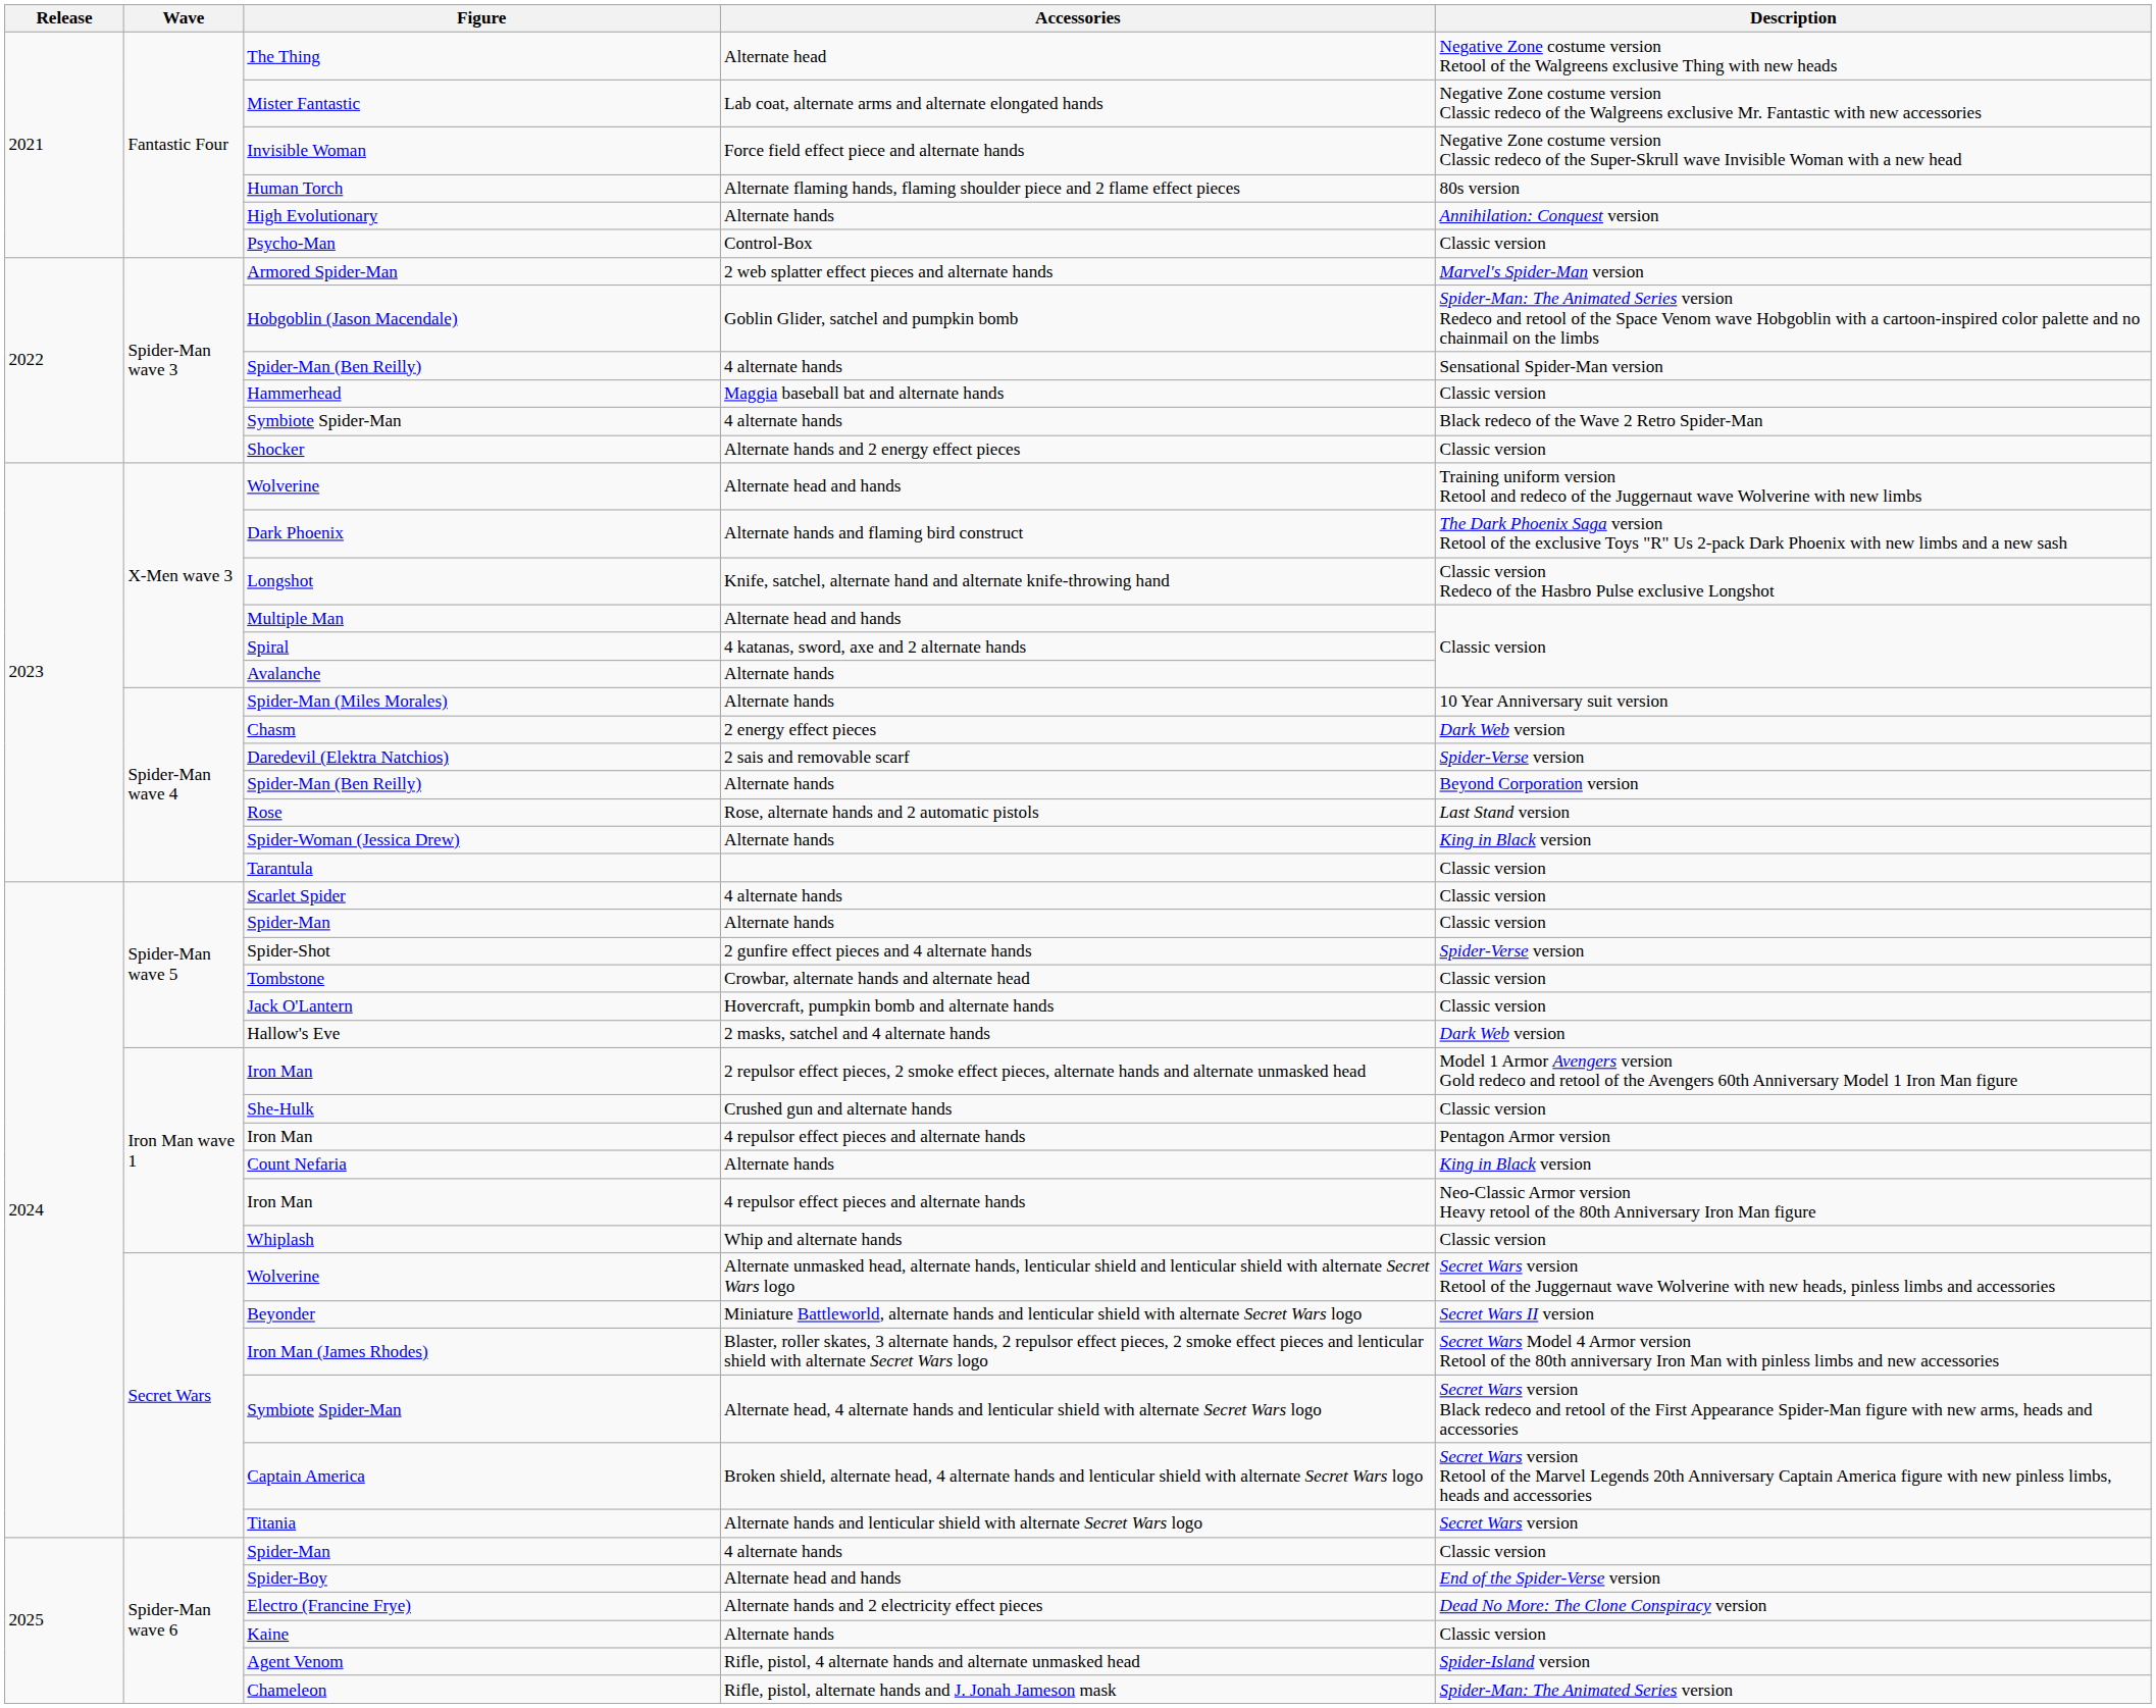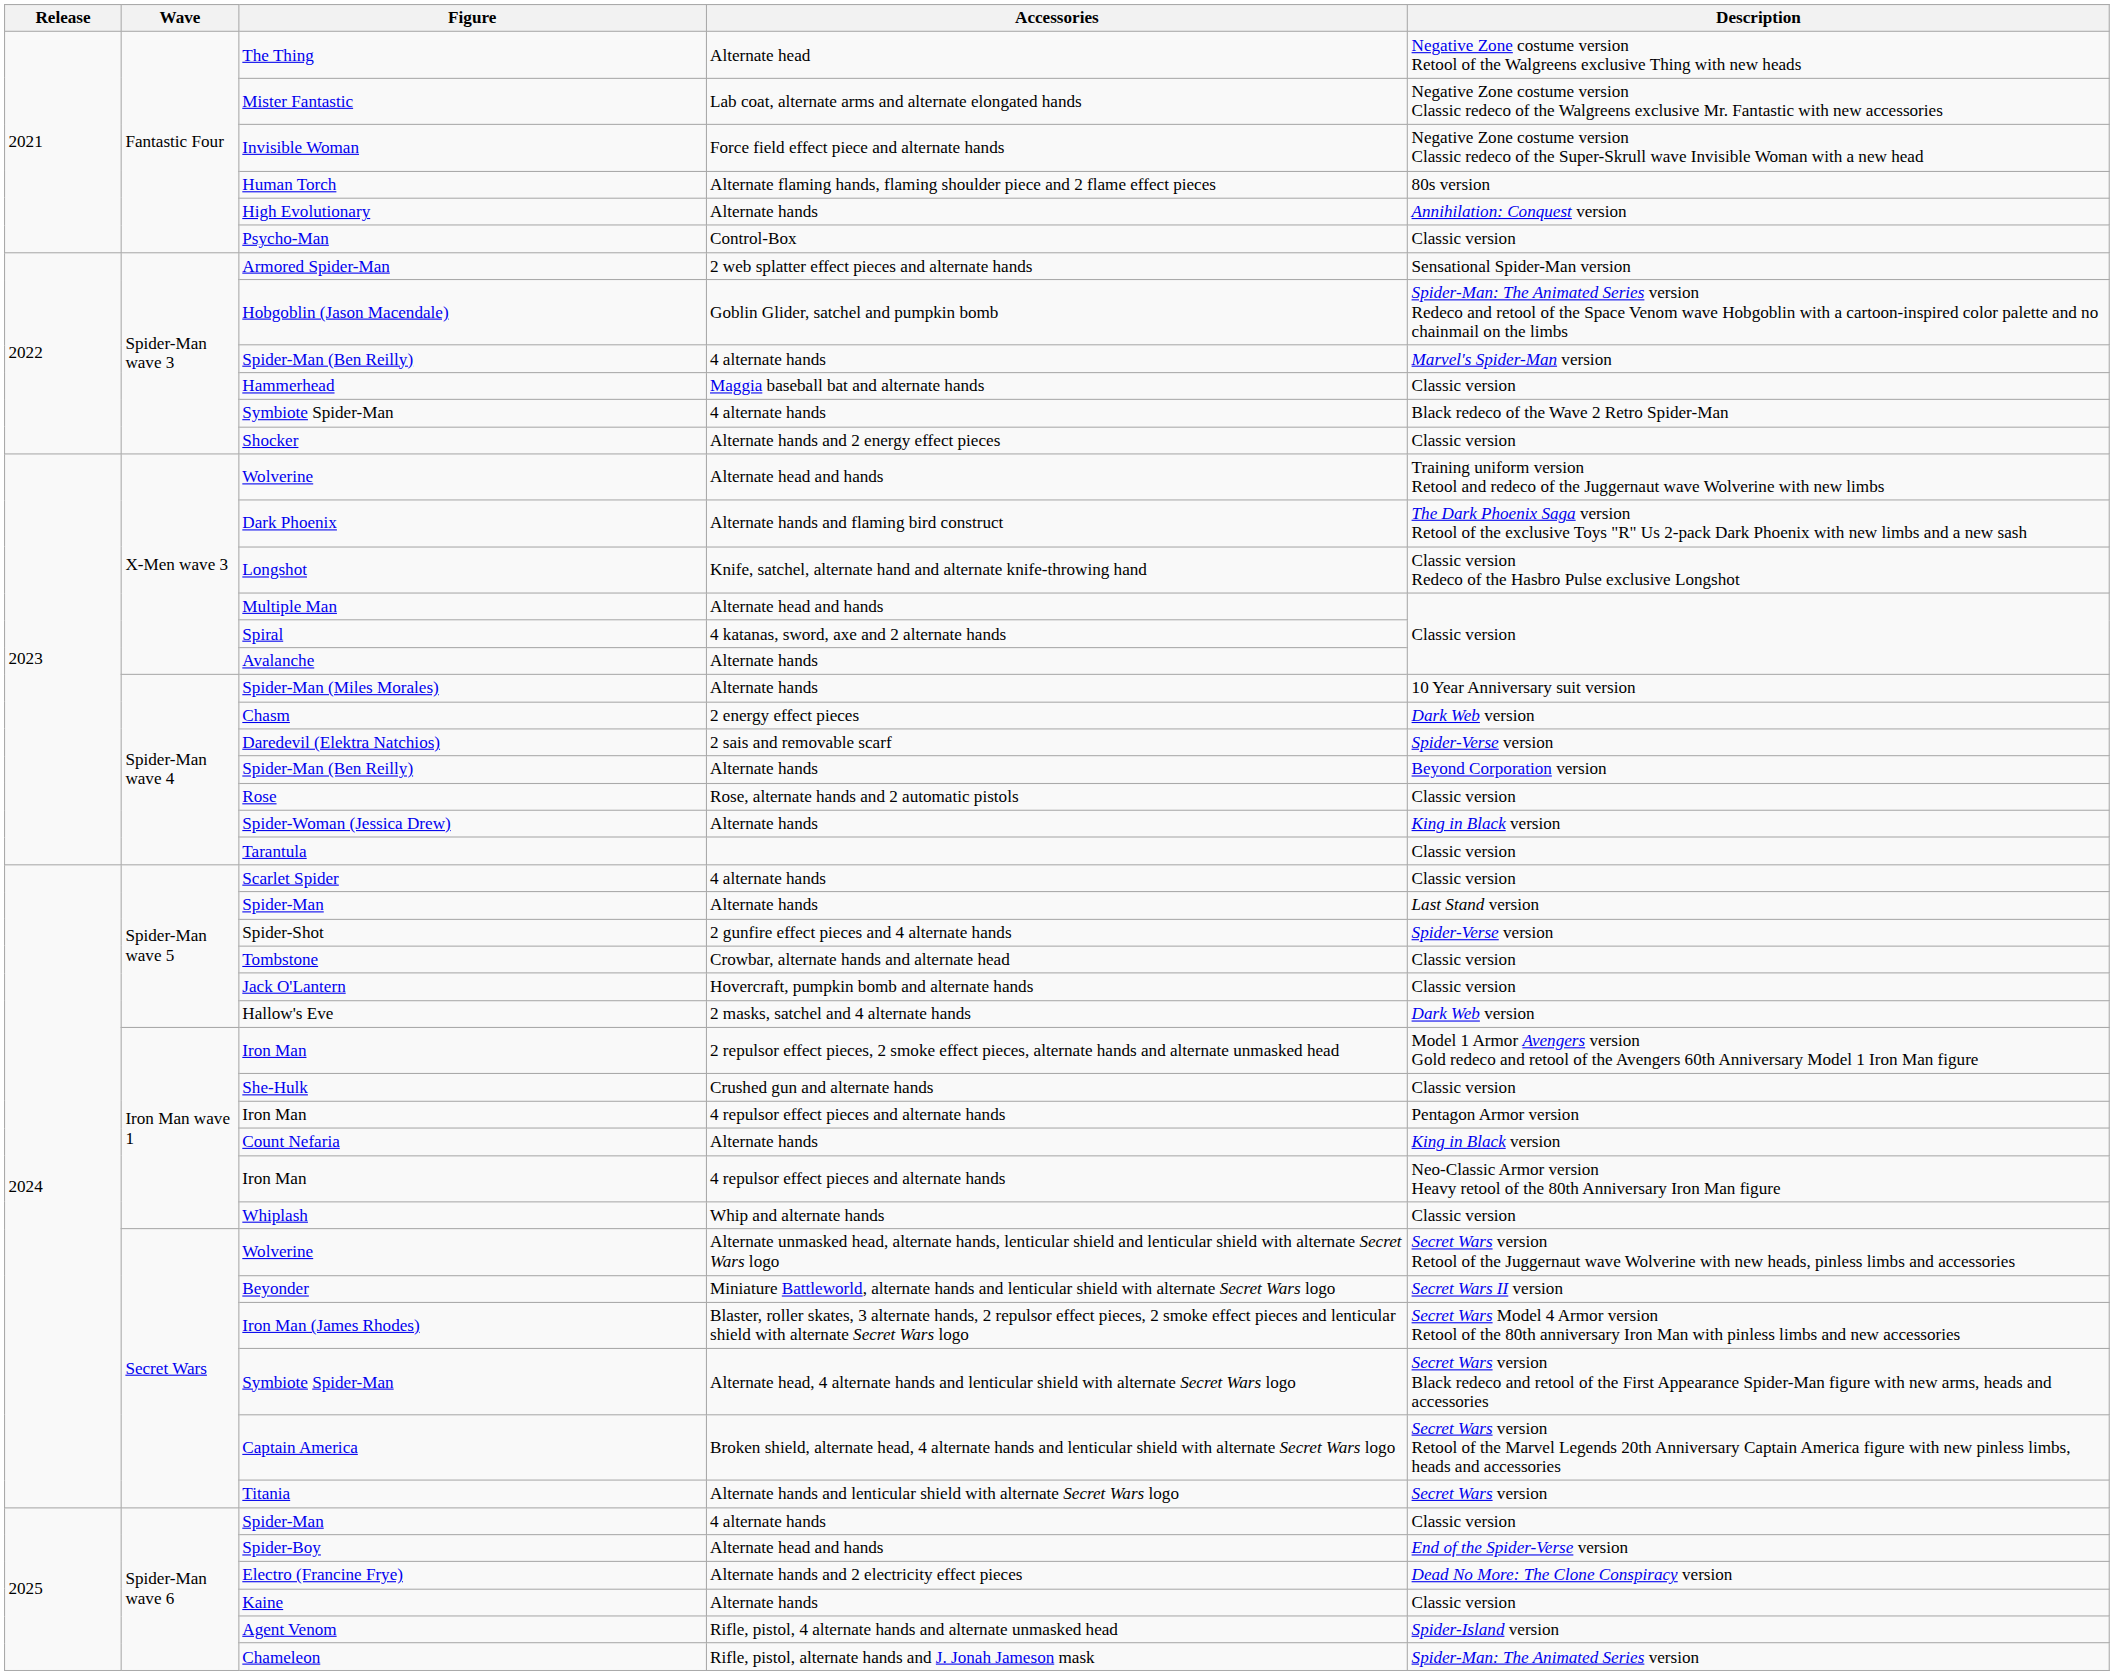Armored Spider-Man | Description: Marvel's Spider-Man version -> Sensational Spider-Man version
Spider-Man (Ben Reilly) / 4 alternate hands | Description: Sensational Spider-Man version -> Marvel's Spider-Man version
Rose | Description: Last Stand version -> Classic version
Spider-Man / Alternate hands | Description: Classic version -> Last Stand version
